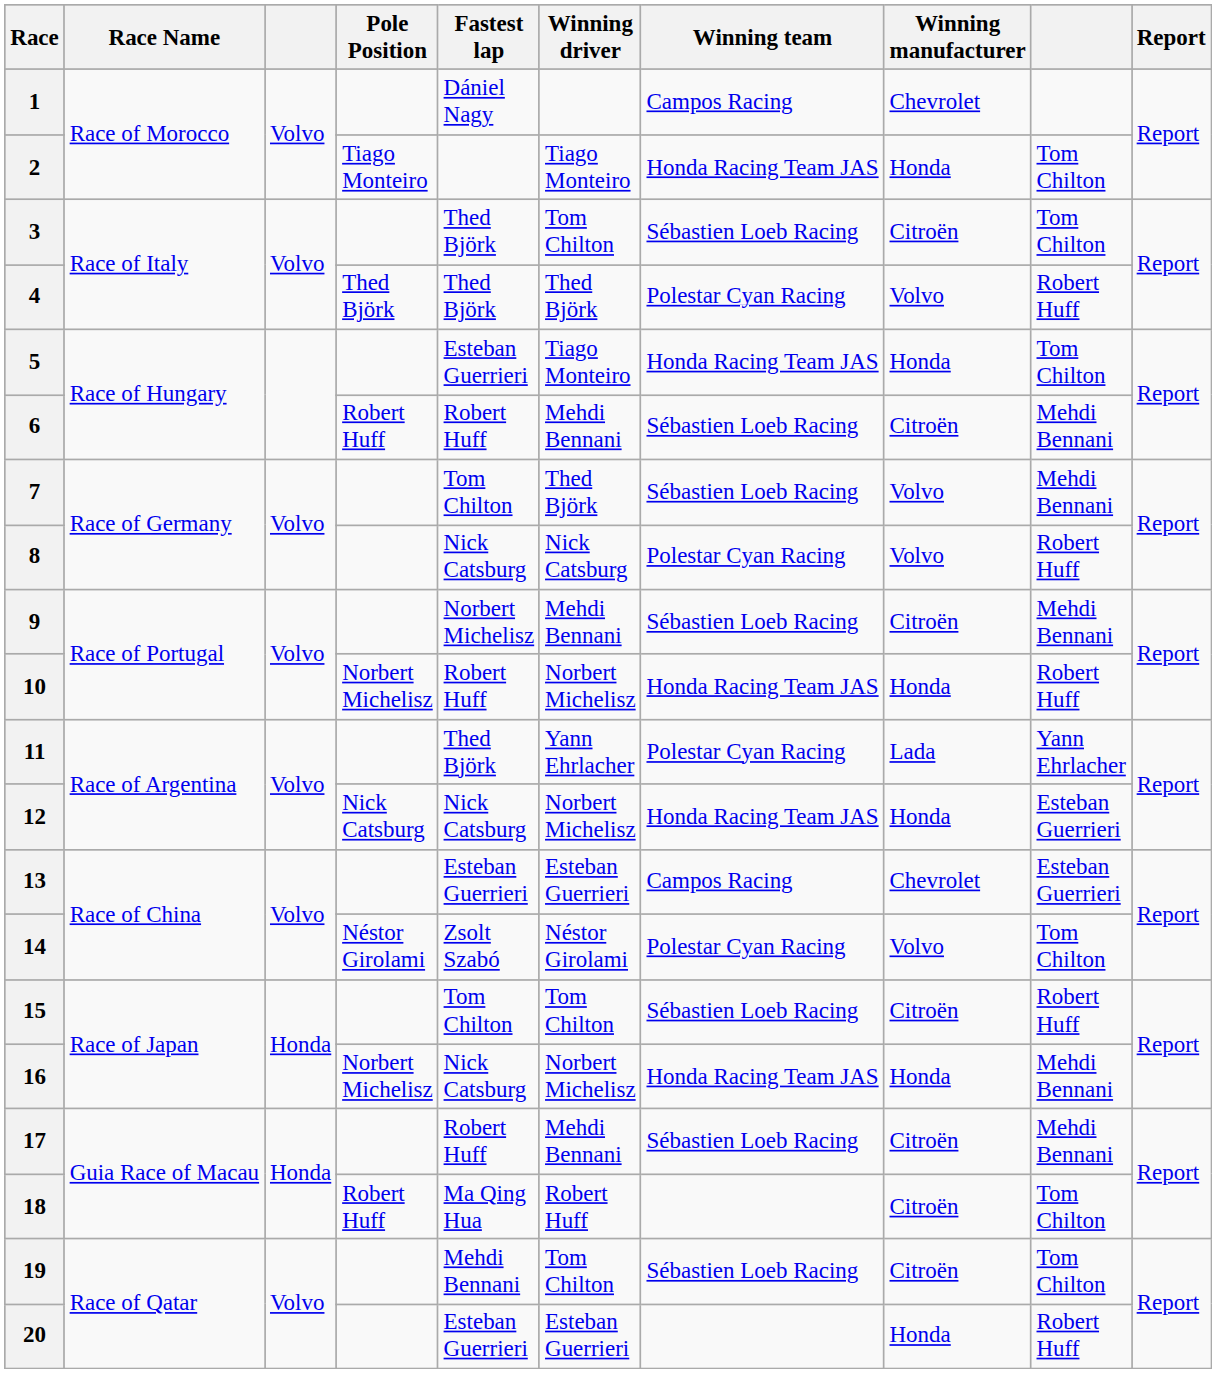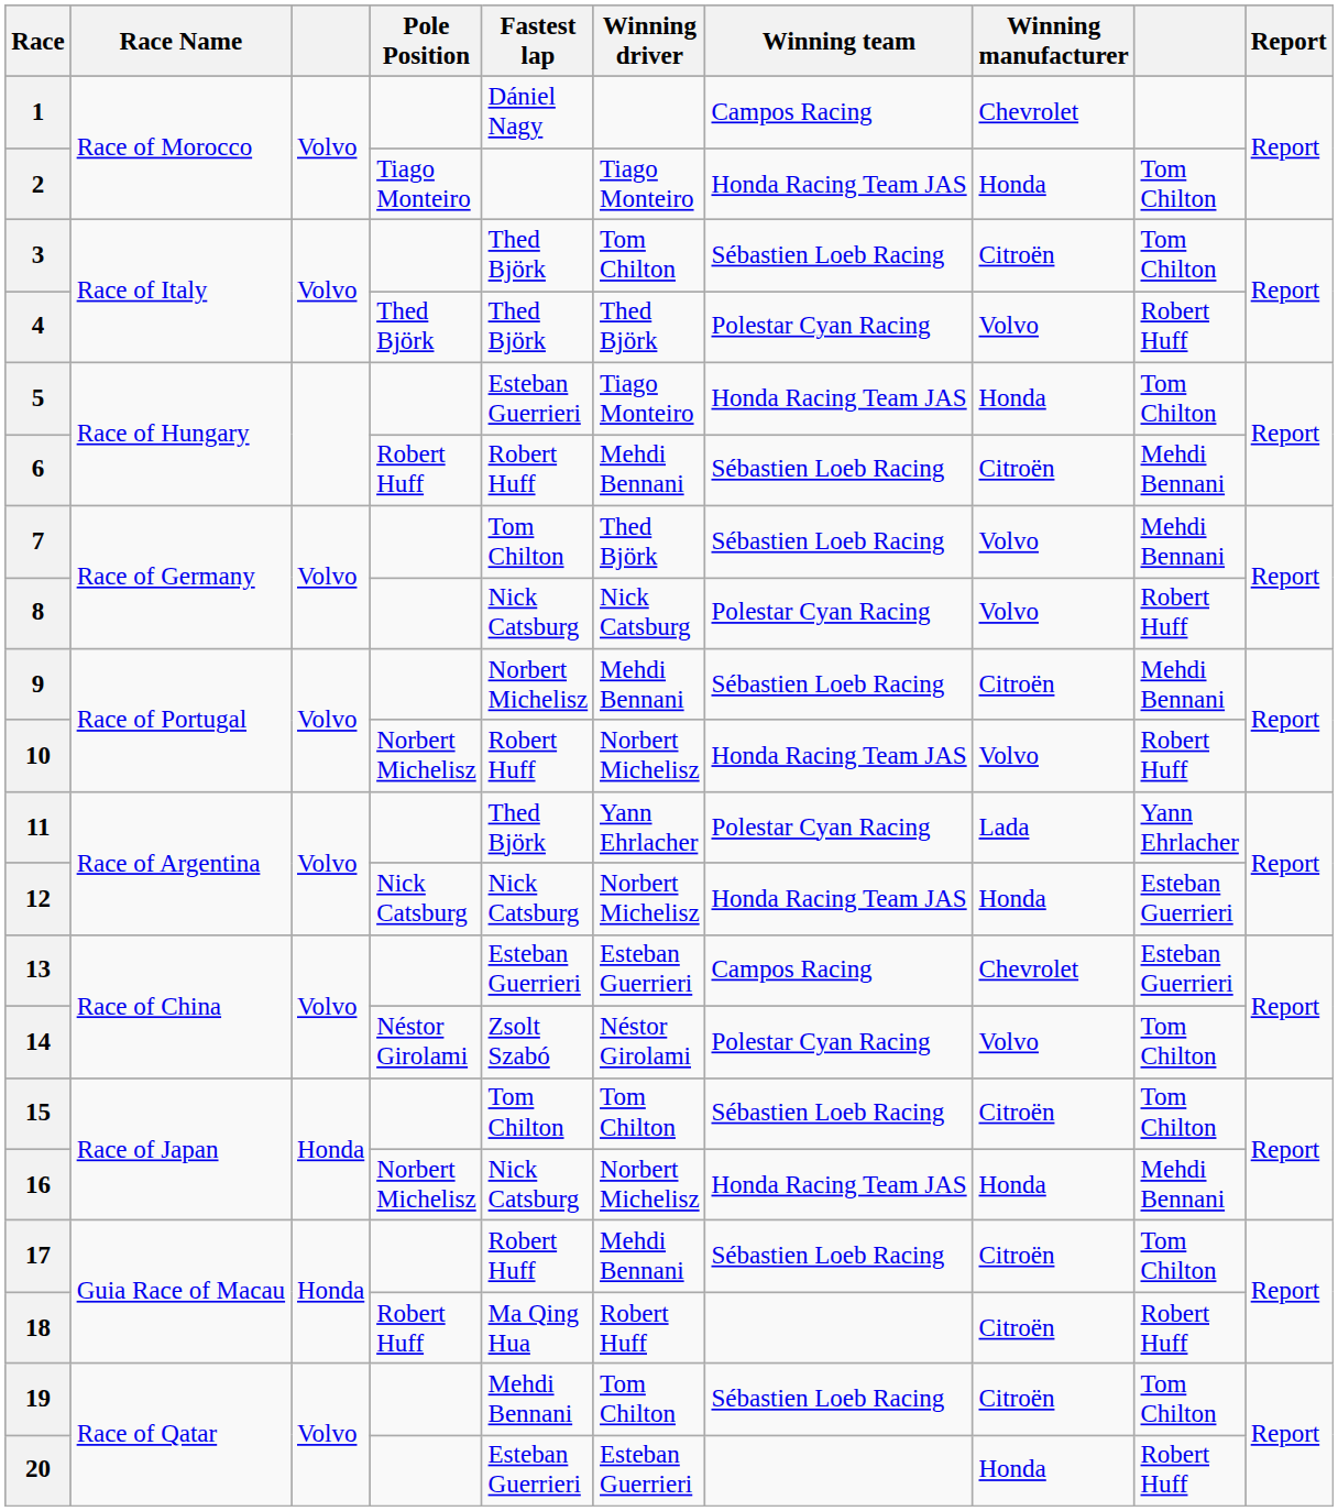10 | Winning manufacturer: Honda -> Volvo
15 | column 9: Robert Huff -> Tom Chilton
17 | column 9: Mehdi Bennani -> Tom Chilton
18 | column 9: Tom Chilton -> Robert Huff
